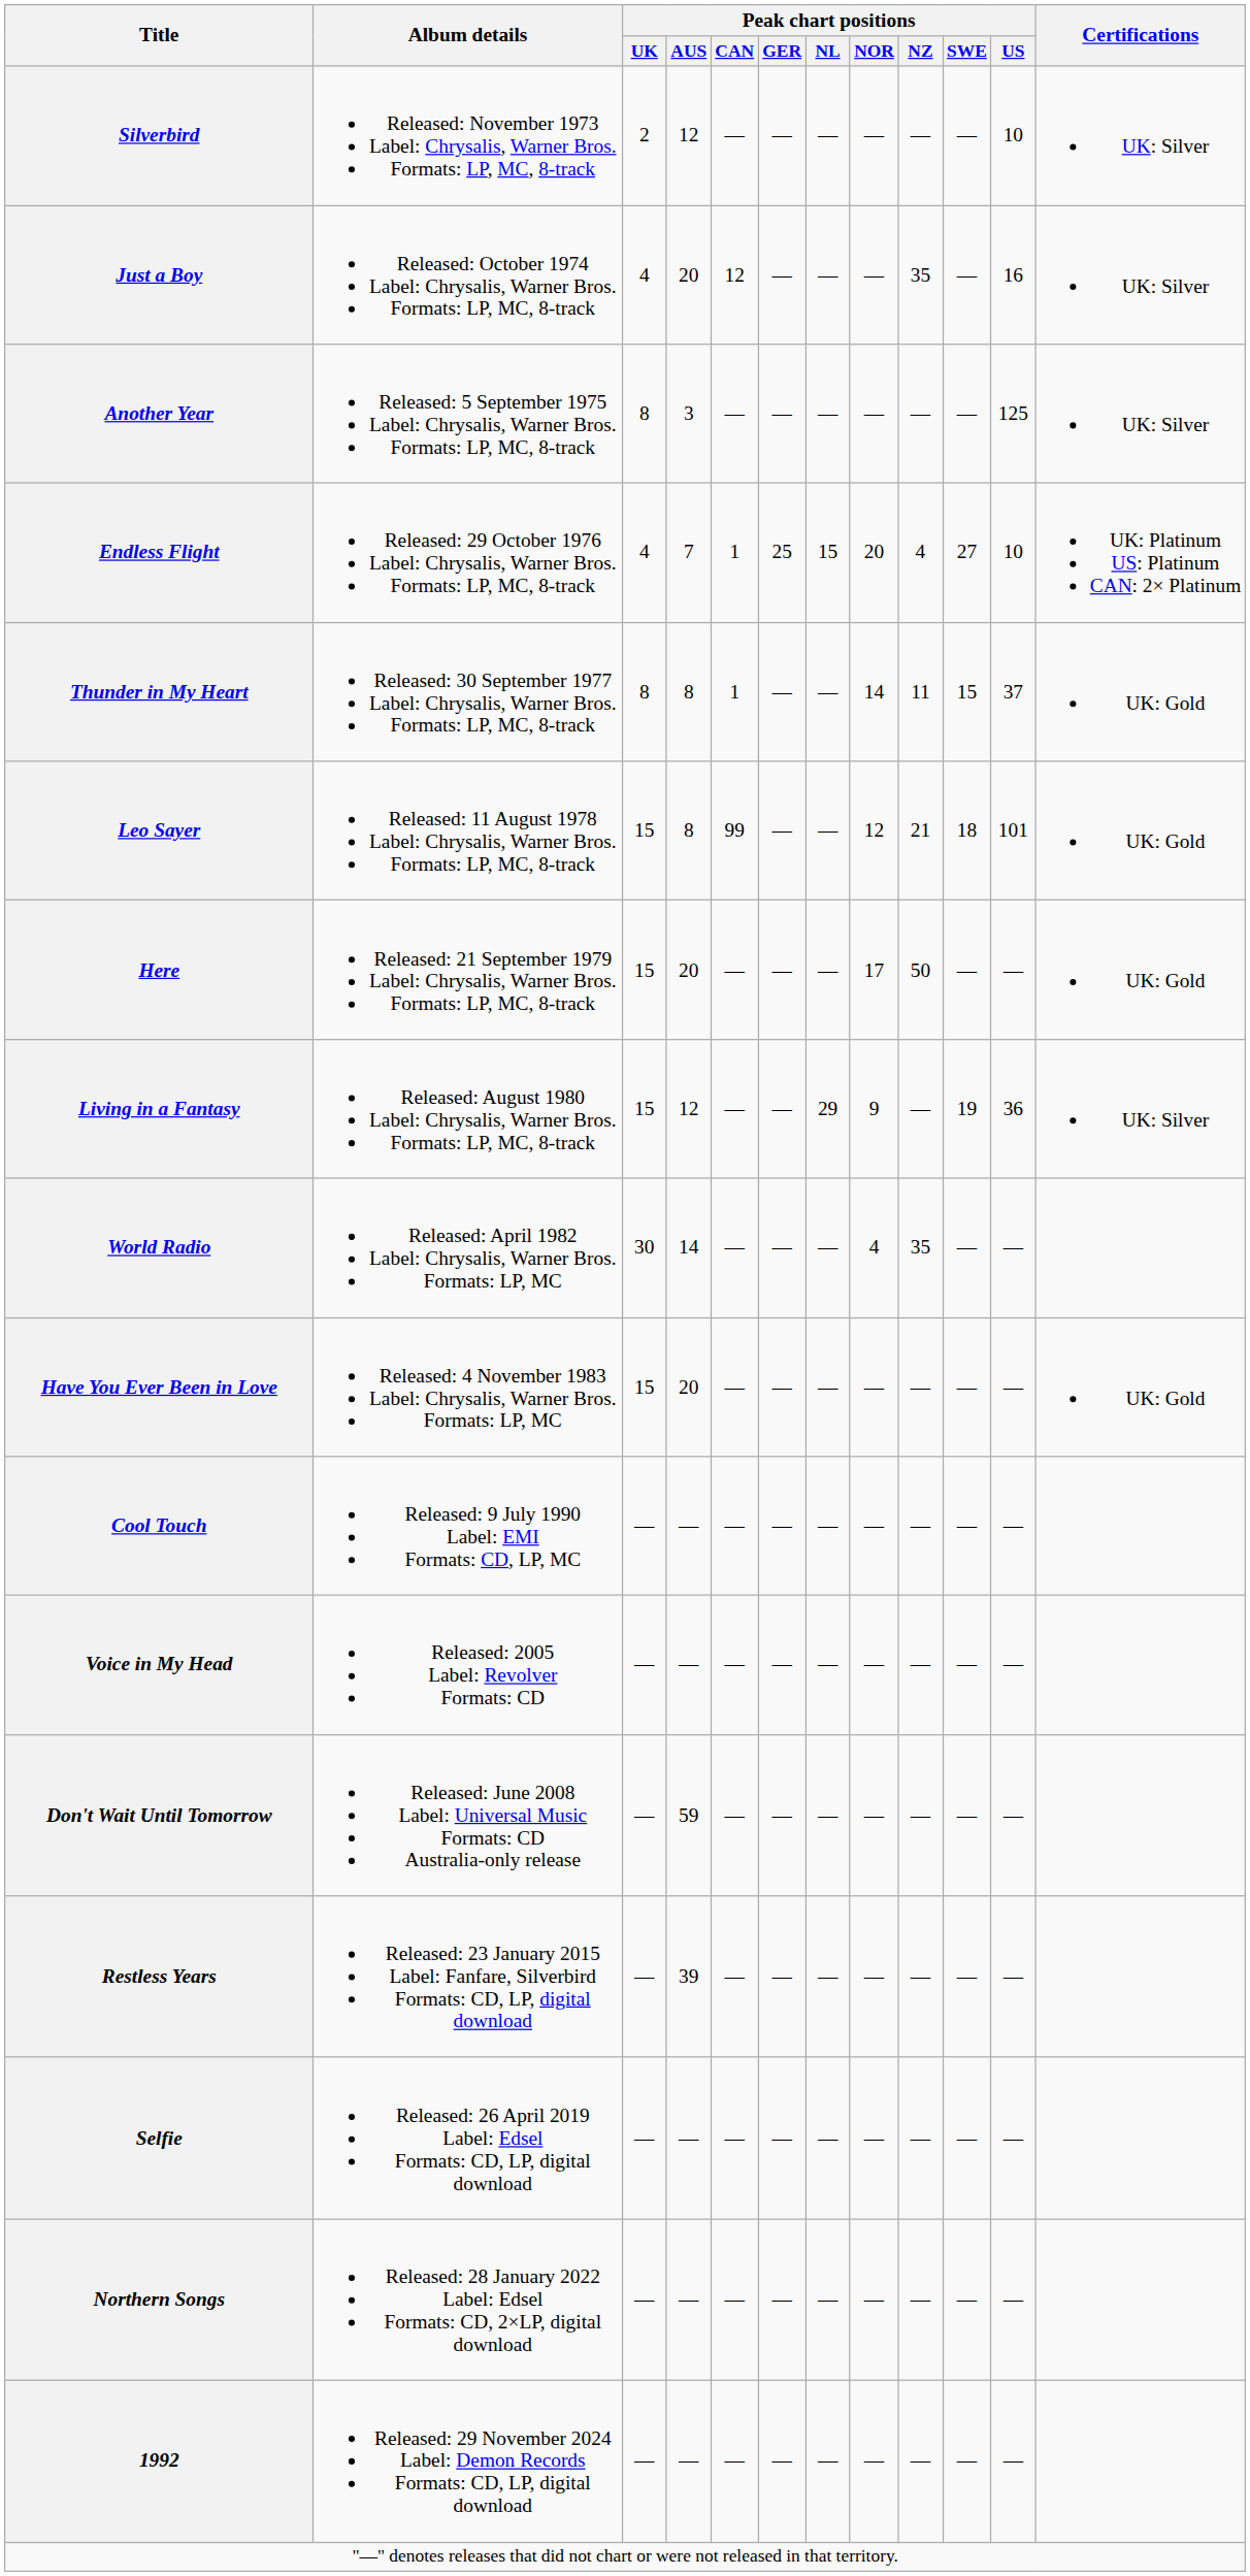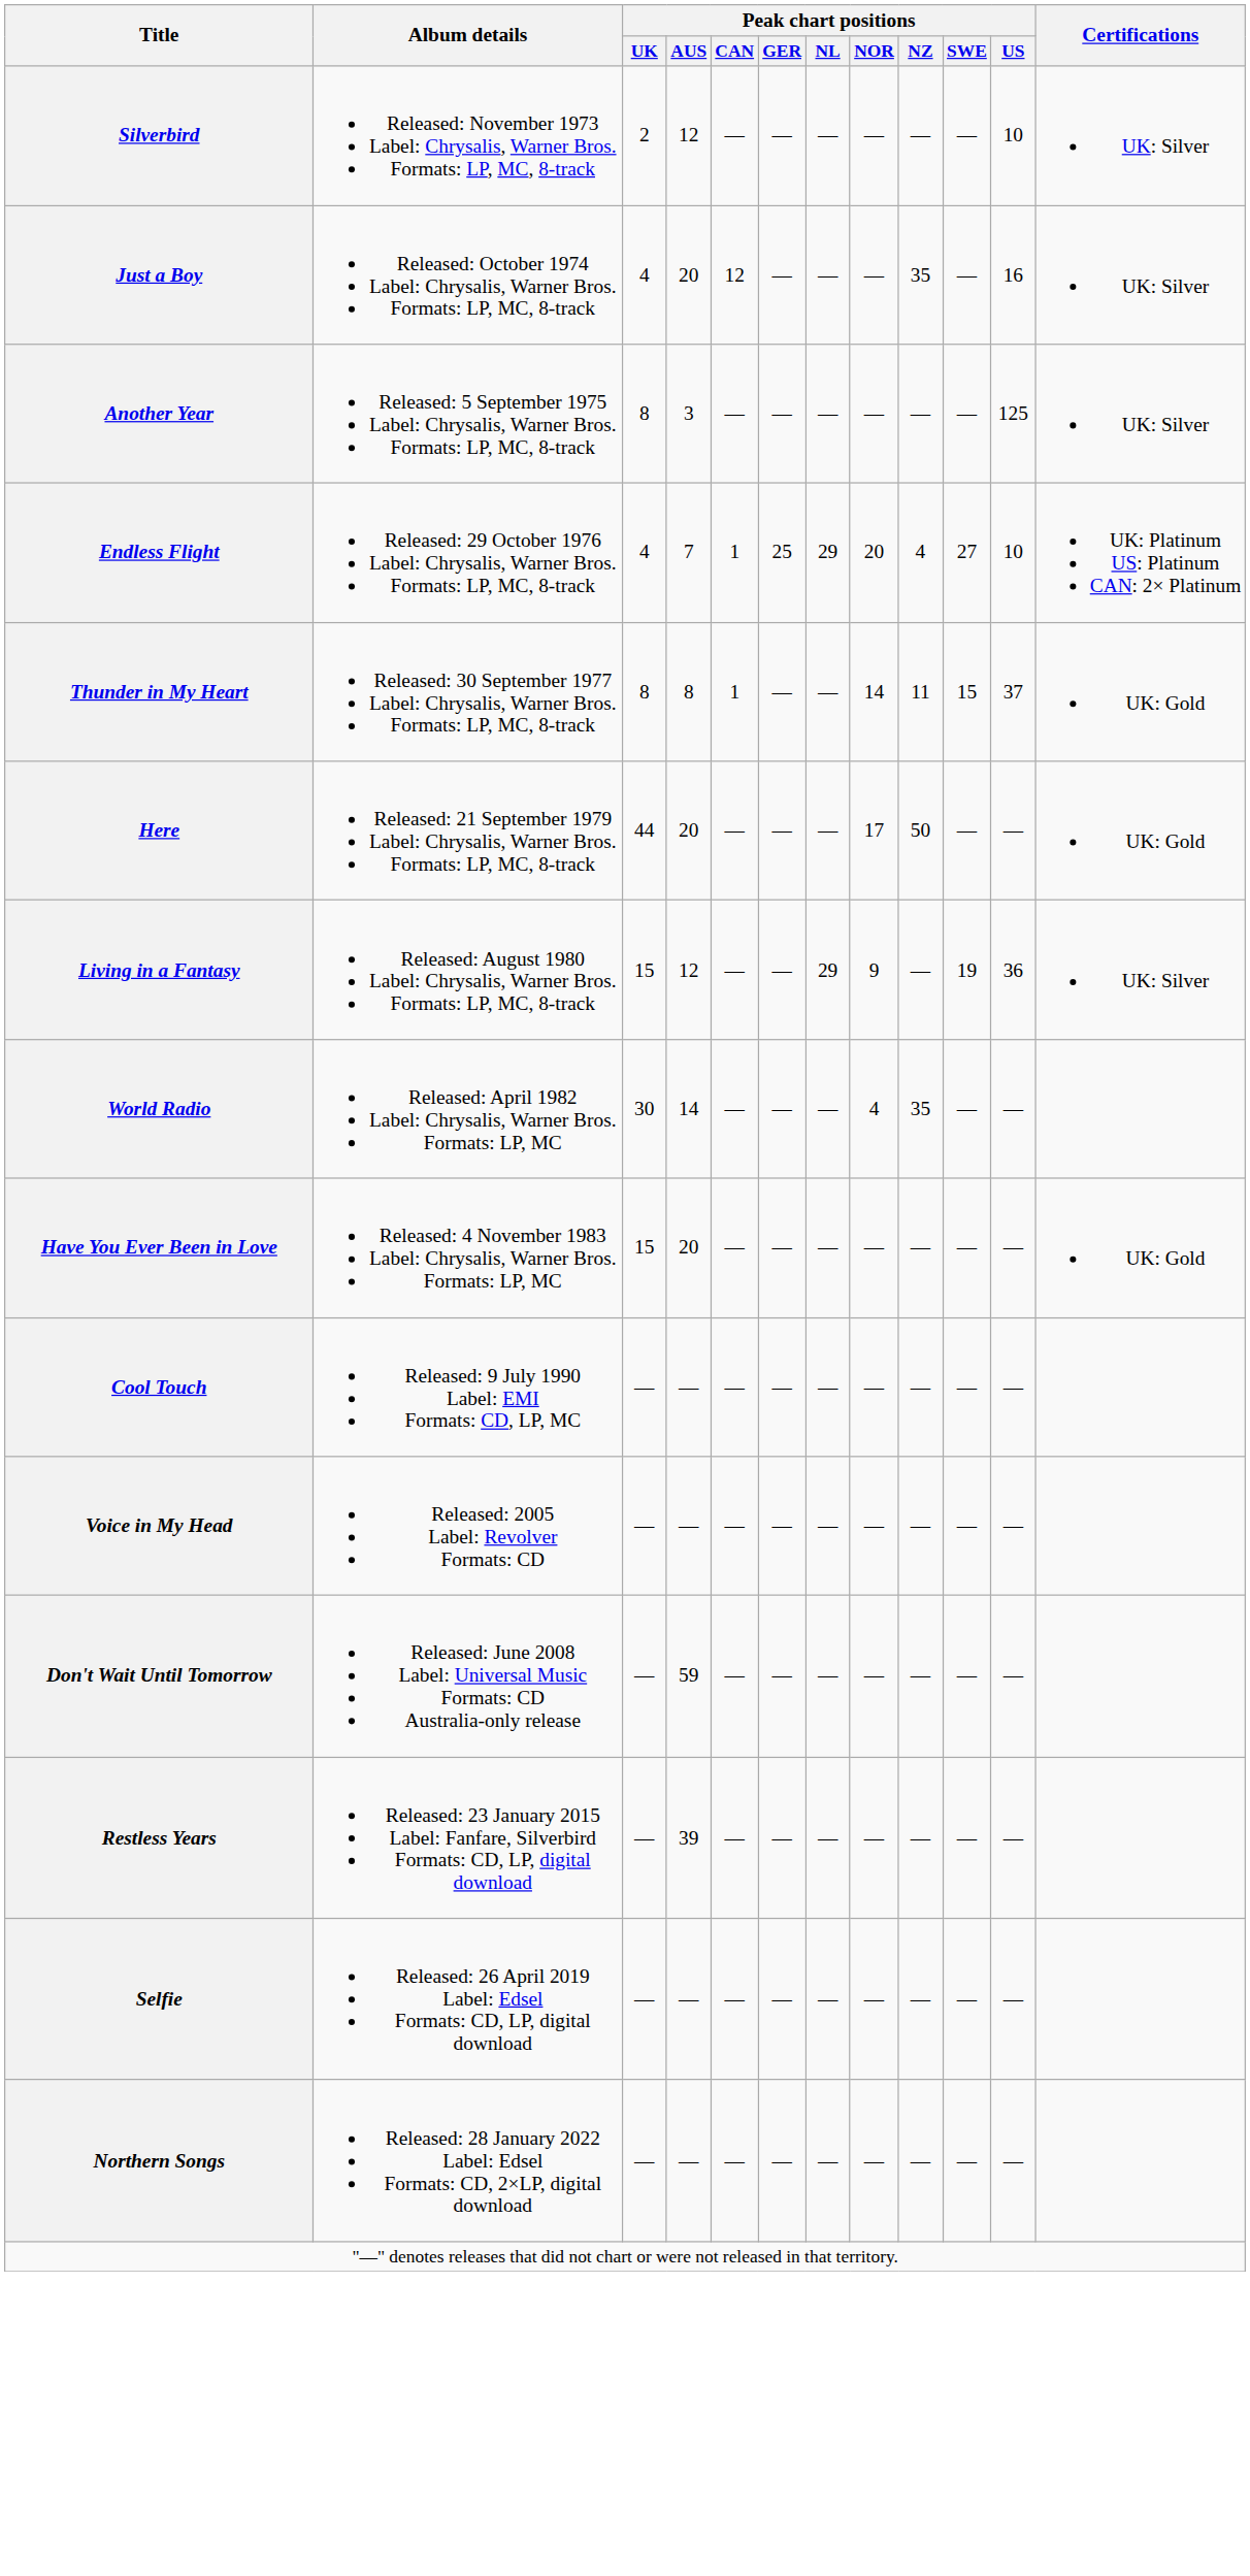Endless Flight | Peak chart positions / NL: 15 -> 29
- row: Leo Sayer | Released: 11 August 1978 Label: Chrysalis, Warner Bros. Formats: LP, MC, 8-track | 15 | 8 | 99 | — | — | 12 | 21 | 18 | 101 | UK: Gold
Here | Peak chart positions / UK: 15 -> 44
- row: 1992 | Released: 29 November 2024 Label: Demon Records Formats: CD, LP, digital download | — | — | — | — | — | — | — | — | —
